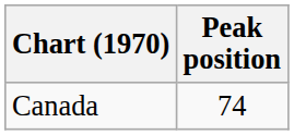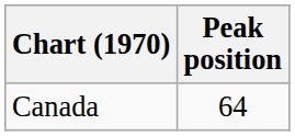Canada | Peak position: 74 -> 64
